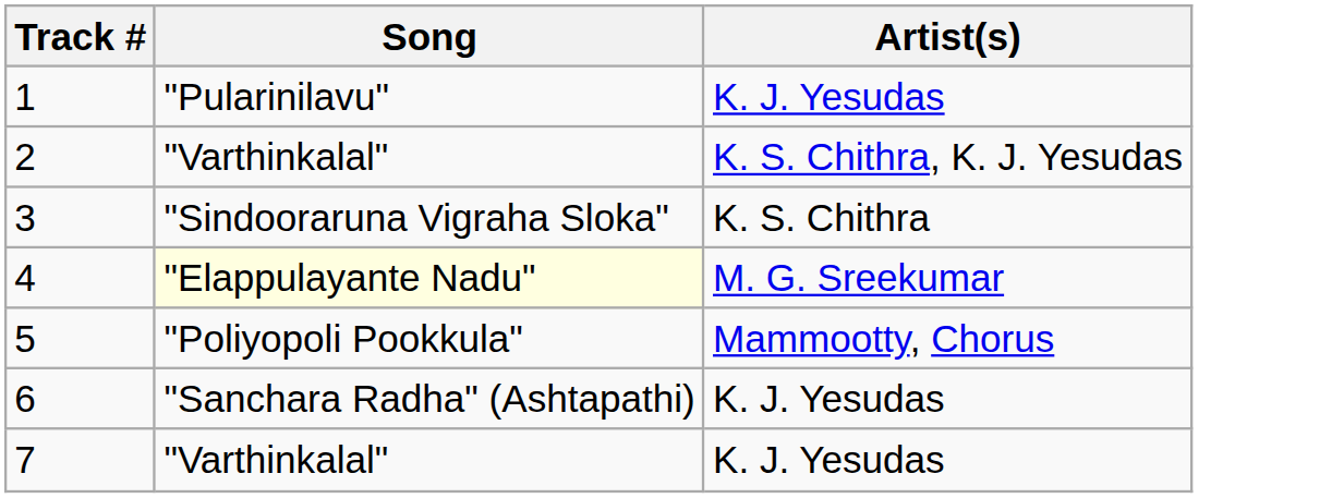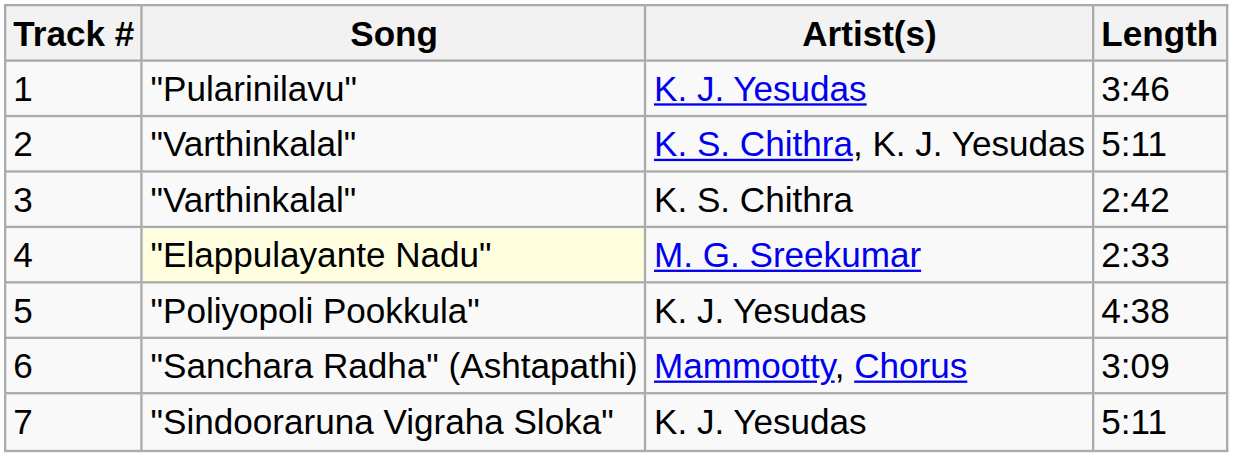+ column: Length | 3:46 | 5:11 | 2:42 | 2:33 | 4:38 | 3:09 | 5:11
3 | Song: "Sindooraruna Vigraha Sloka" -> "Varthinkalal"
5 | Artist(s): Mammootty, Chorus -> K. J. Yesudas
6 | Artist(s): K. J. Yesudas -> Mammootty, Chorus
7 | Song: "Varthinkalal" -> "Sindooraruna Vigraha Sloka"
